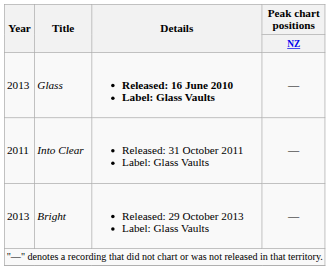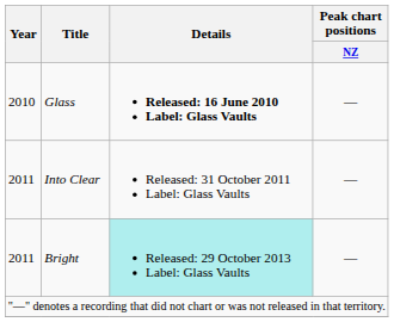Glass | Year: 2013 -> 2010
Bright | Year: 2013 -> 2011
Bright | Details: no background -> paleturquoise background
